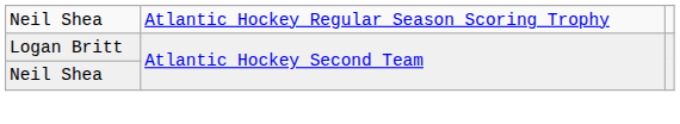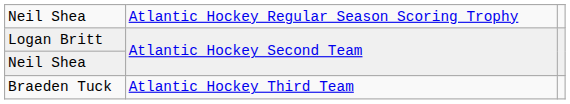+ row: Braeden Tuck | Atlantic Hockey Third Team
